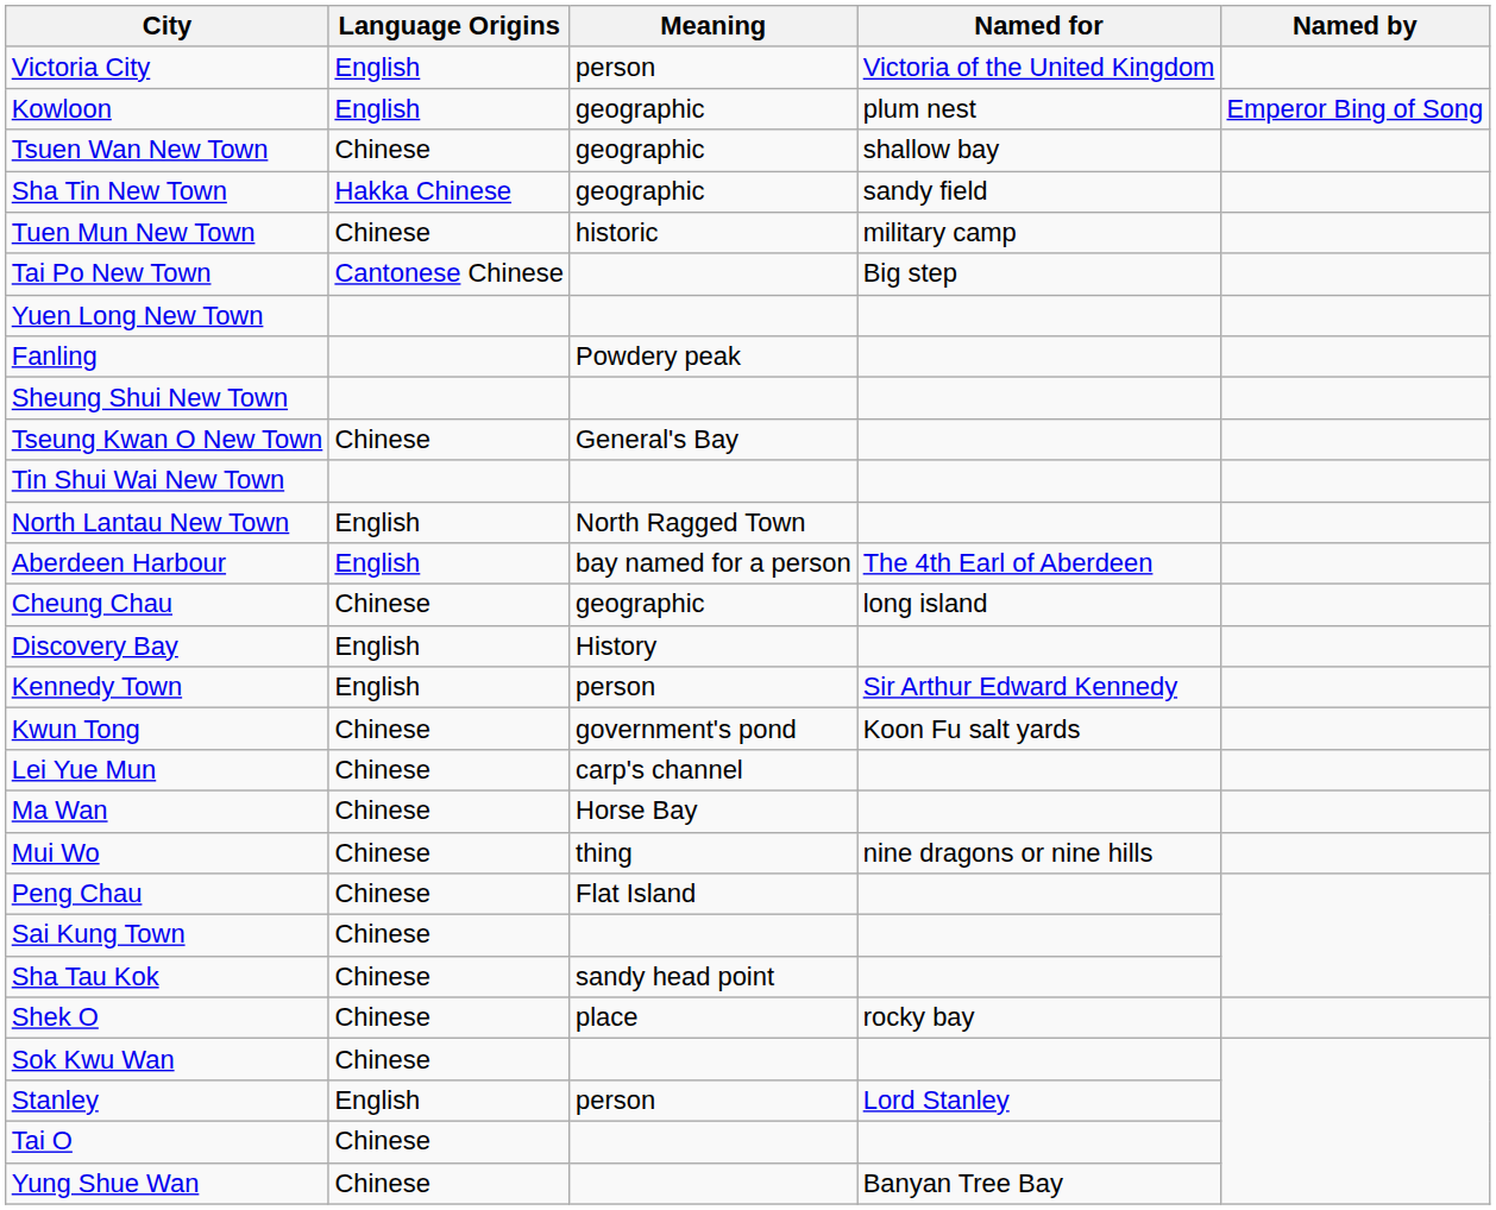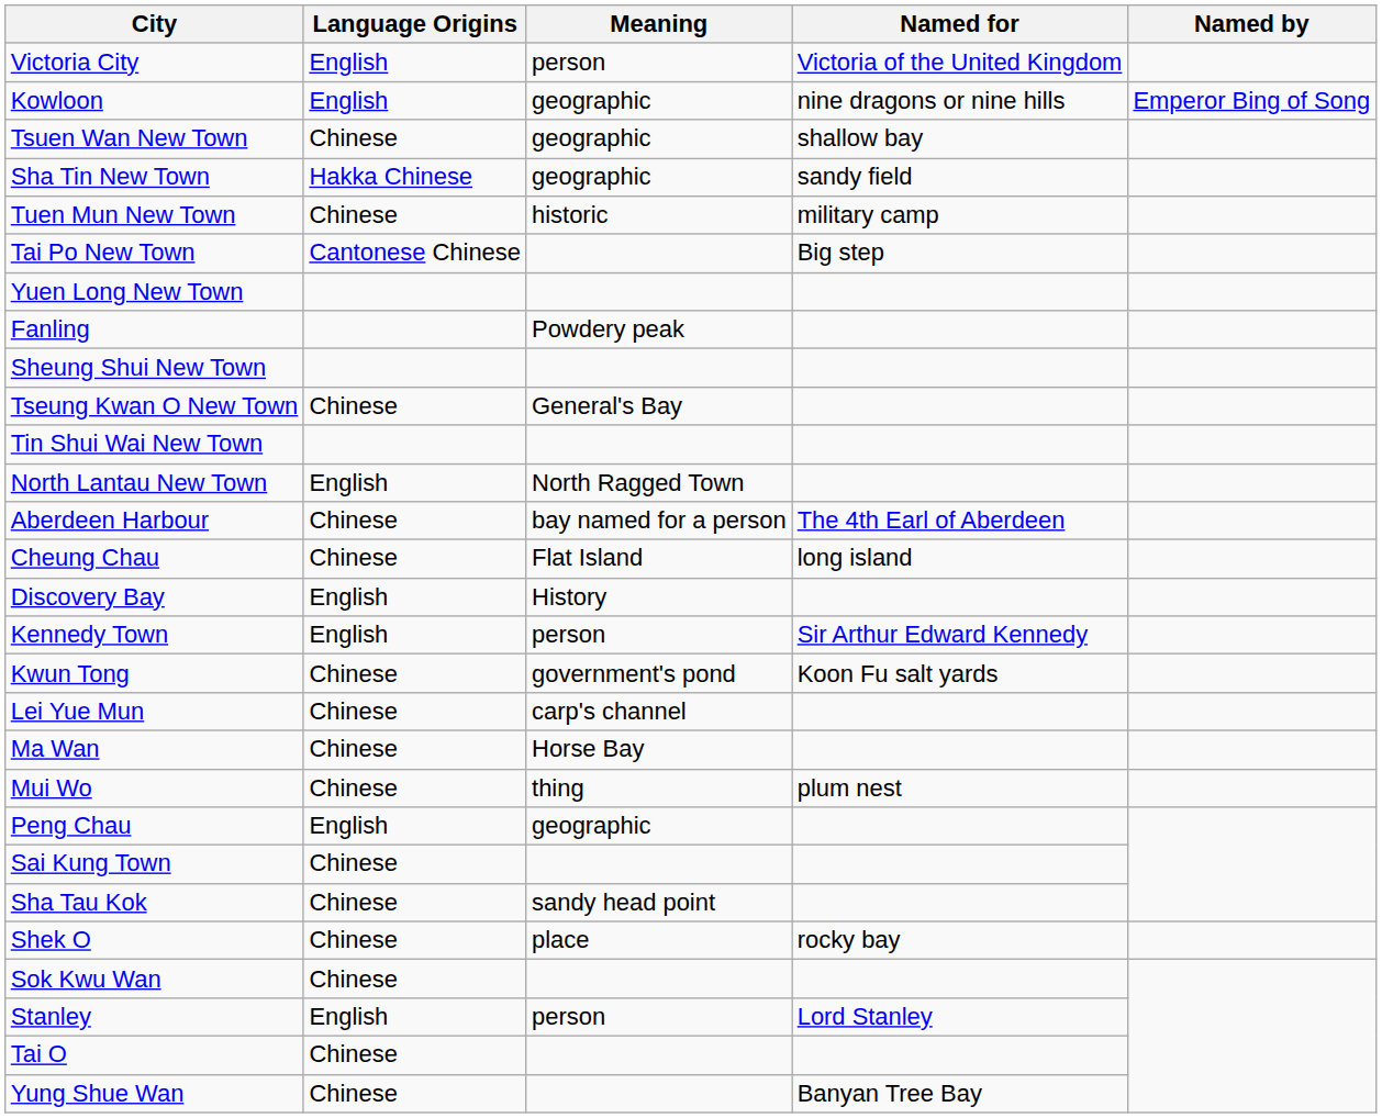Kowloon | Named for: plum nest -> nine dragons or nine hills
Aberdeen Harbour | Language Origins: English -> Chinese
Cheung Chau | Meaning: geographic -> Flat Island
Mui Wo | Named for: nine dragons or nine hills -> plum nest
Peng Chau | Language Origins: Chinese -> English
Peng Chau | Meaning: Flat Island -> geographic
